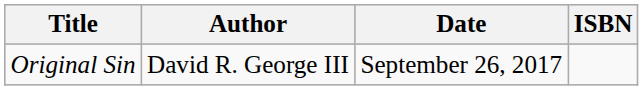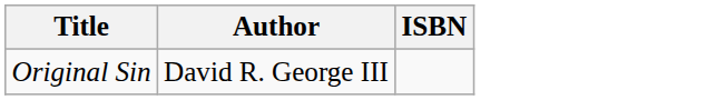- column: Date | September 26, 2017
